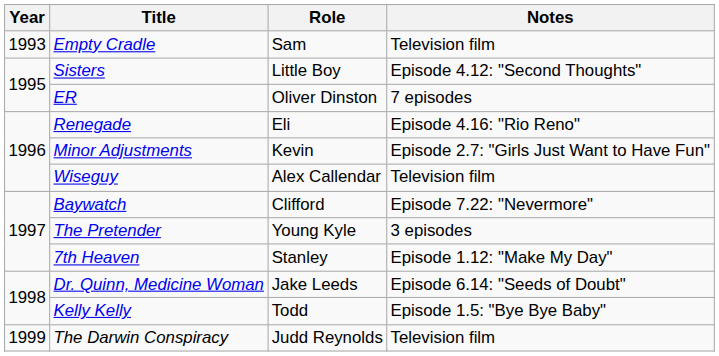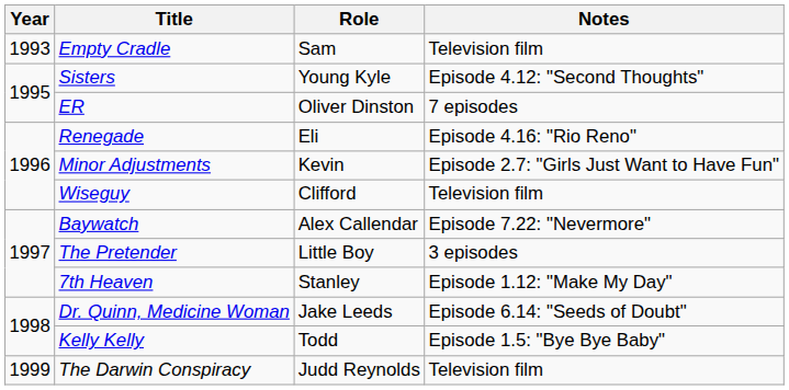Sisters | Role: Little Boy -> Young Kyle
Wiseguy | Role: Alex Callendar -> Clifford
Baywatch | Role: Clifford -> Alex Callendar
The Pretender | Role: Young Kyle -> Little Boy
